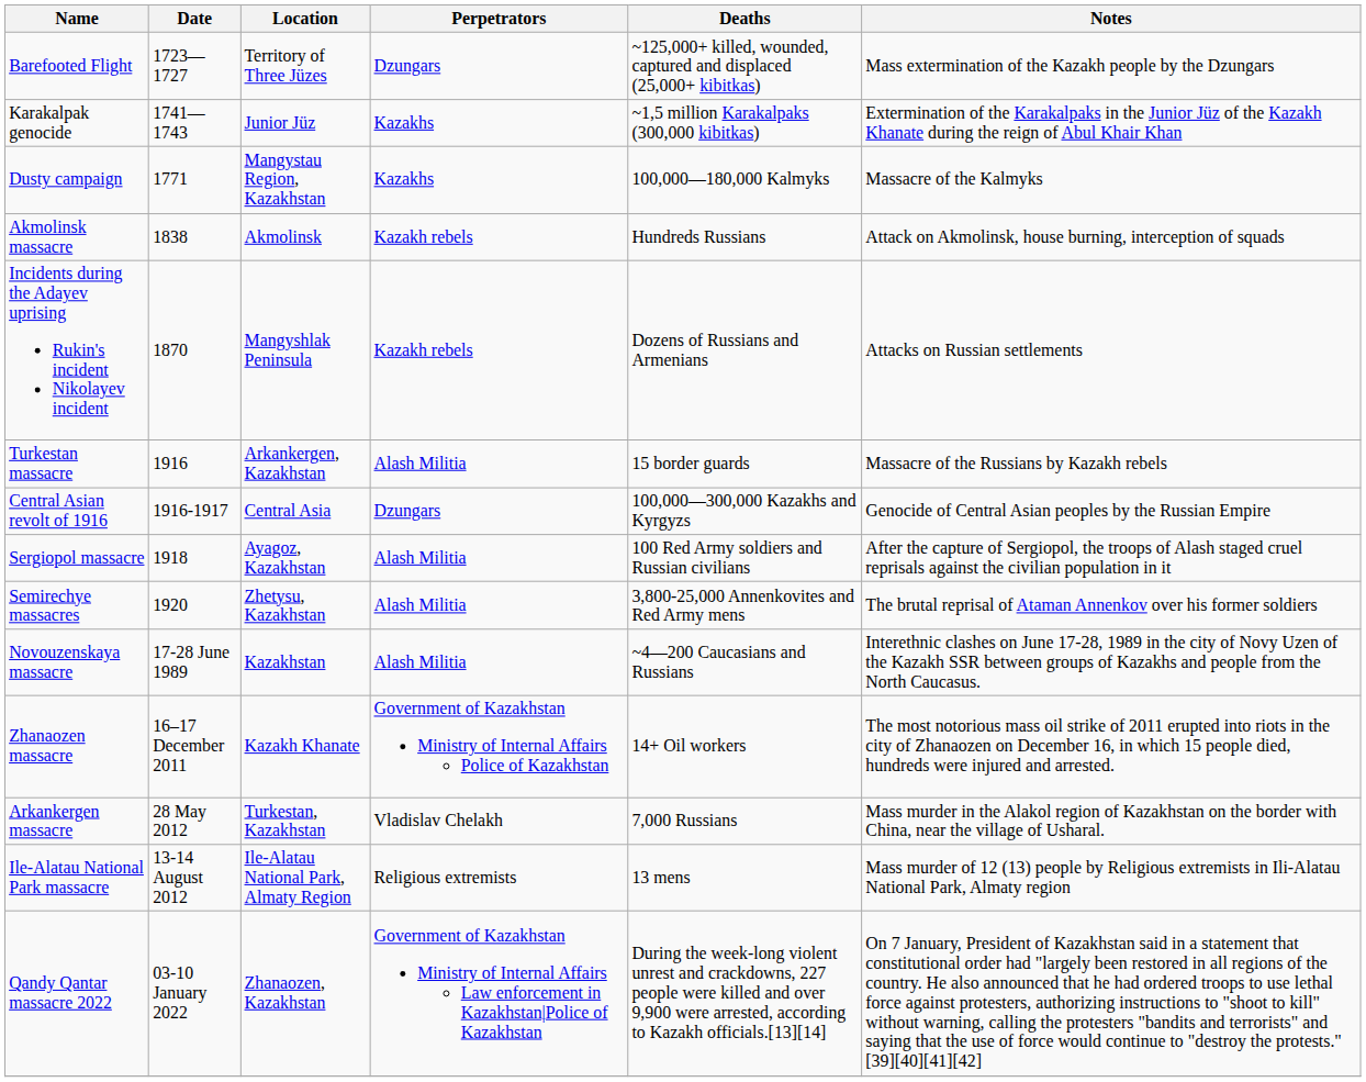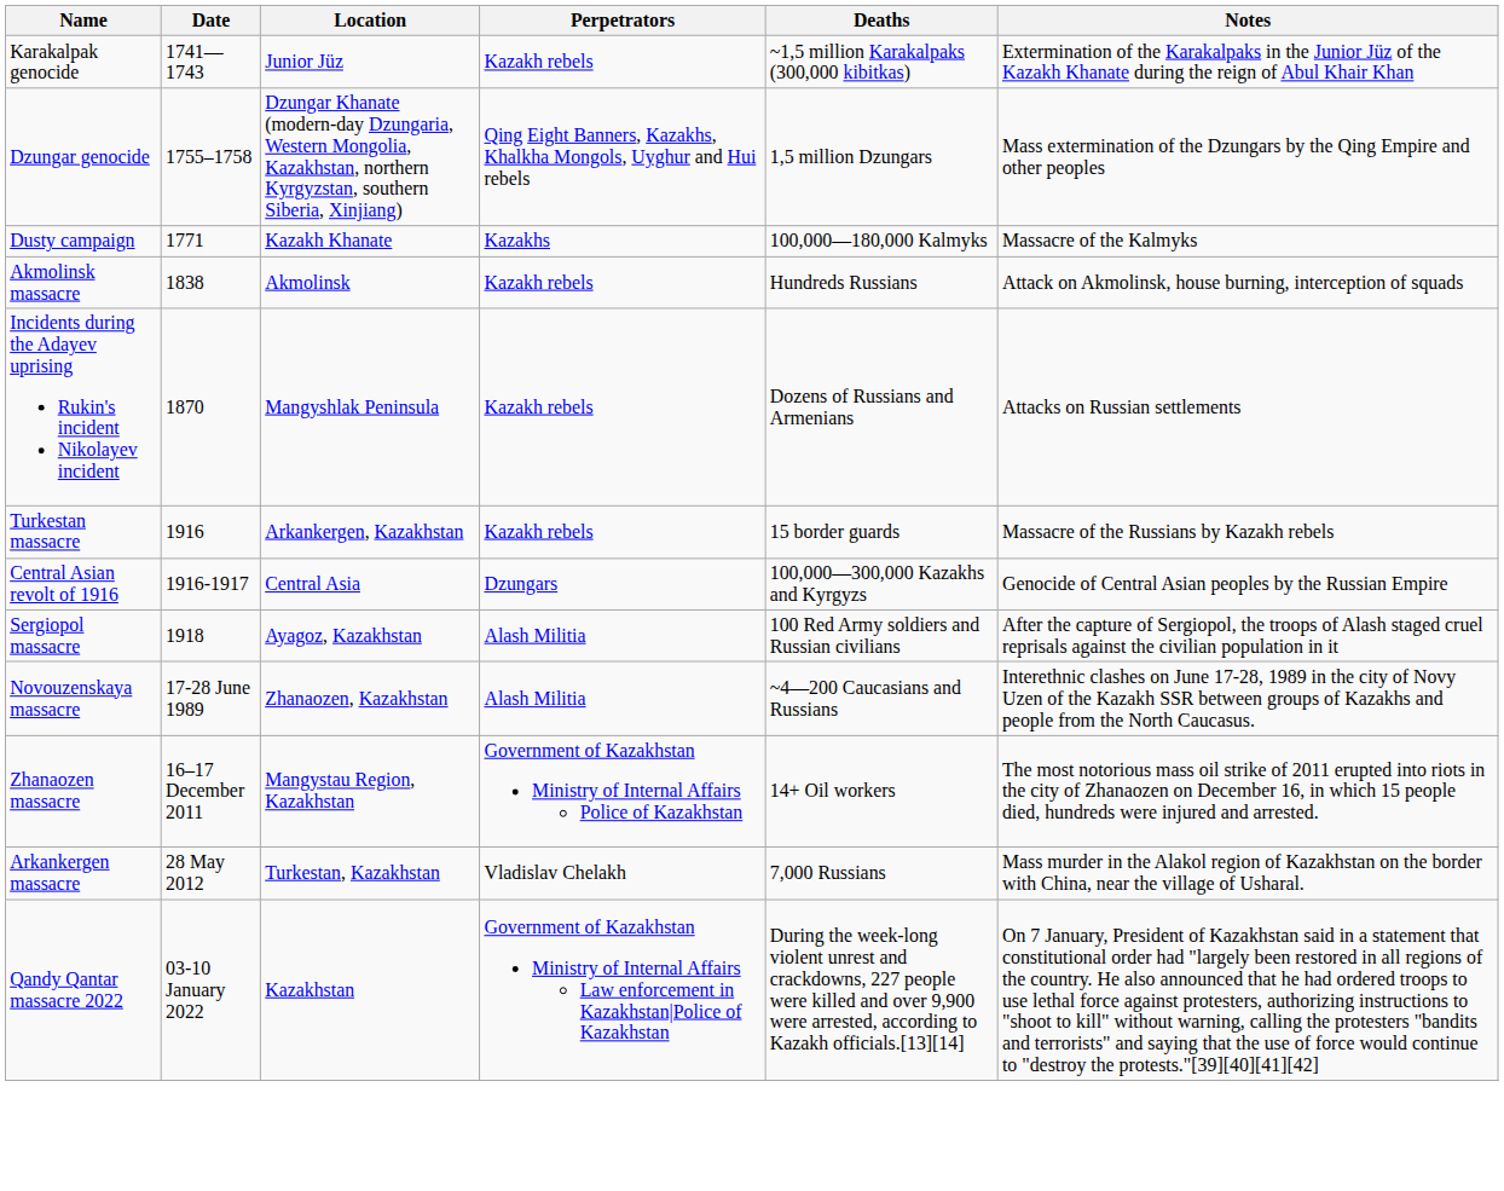- row: Barefooted Flight | 1723—1727 | Territory of Three Jüzes | Dzungars | ~125,000+ killed, wounded, captured and displaced (25,000+ kibitkas) | Mass extermination of the Kazakh people by the Dzungars
Karakalpak genocide | Perpetrators: Kazakhs -> Kazakh rebels
+ row: Dzungar genocide | 1755–1758 | Dzungar Khanate (modern-day Dzungaria, Western Mongolia, Kazakhstan, northern Kyrgyzstan, southern Siberia, Xinjiang) | Qing Eight Banners, Kazakhs, Khalkha Mongols, Uyghur and Hui rebels | 1,5 million Dzungars | Mass extermination of the Dzungars by the Qing Empire and other peoples
Dusty campaign | Location: Mangystau Region, Kazakhstan -> Kazakh Khanate
Turkestan massacre | Perpetrators: Alash Militia -> Kazakh rebels
- row: Semirechye massacres | 1920 | Zhetysu, Kazakhstan | Alash Militia | 3,800-25,000 Annenkovites and Red Army mens | The brutal reprisal of Ataman Annenkov over his former soldiers
Novouzenskaya massacre | Location: Kazakhstan -> Zhanaozen, Kazakhstan
Zhanaozen massacre | Location: Kazakh Khanate -> Mangystau Region, Kazakhstan
- row: Ile-Alatau National Park massacre | 13-14 August 2012 | Ile-Alatau National Park, Almaty Region | Religious extremists | 13 mens | Mass murder of 12 (13) people by Religious extremists in Ili-Alatau National Park, Almaty region
Qandy Qantar massacre 2022 | Location: Zhanaozen, Kazakhstan -> Kazakhstan
